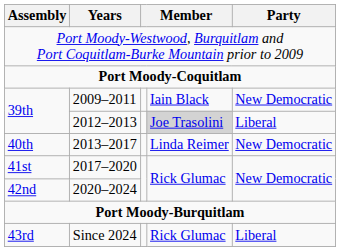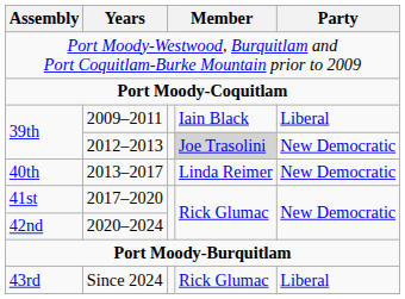2009–2011 | Party: New Democratic -> Liberal
2012–2013 | Party: Liberal -> New Democratic
